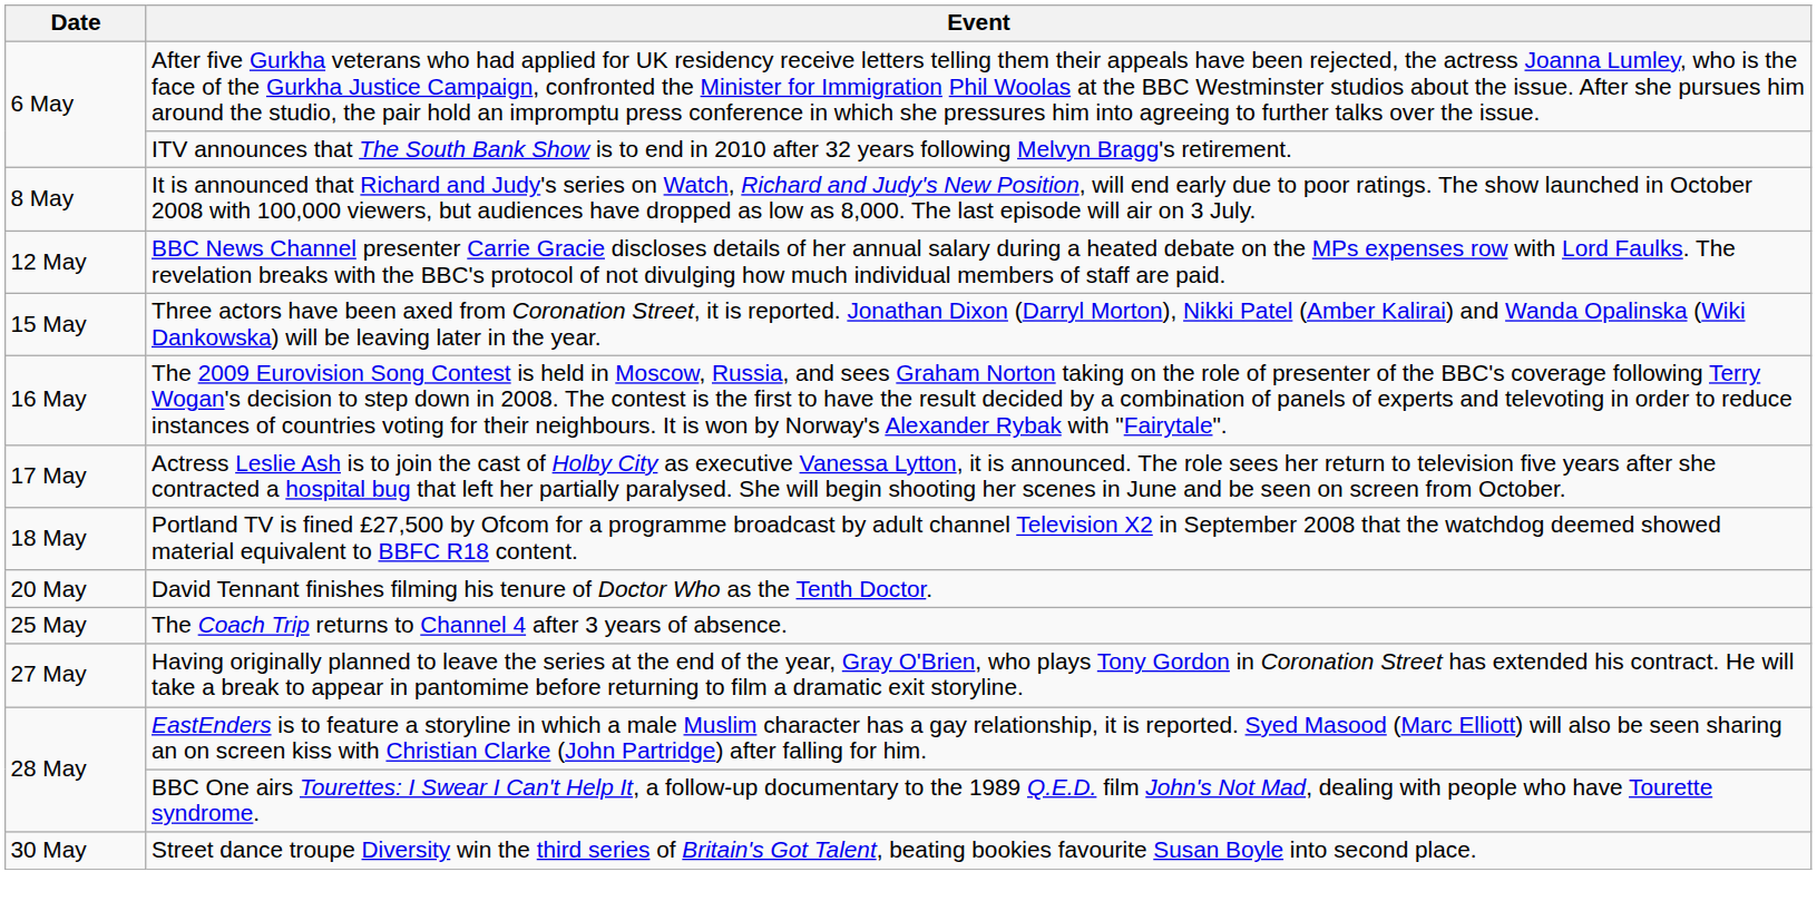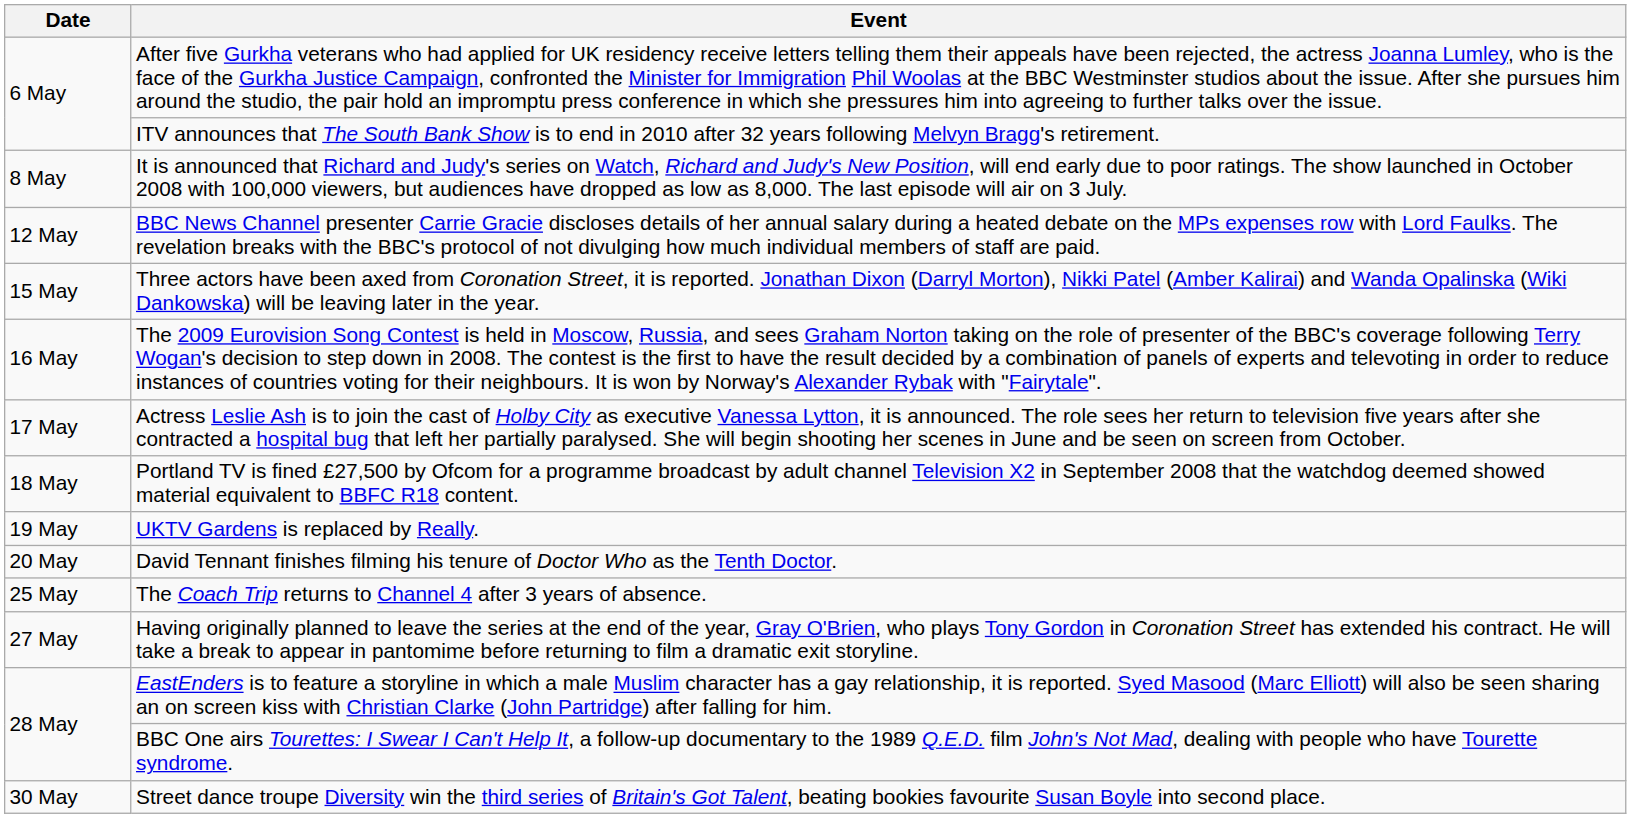+ row: 19 May | UKTV Gardens is replaced by Really.
